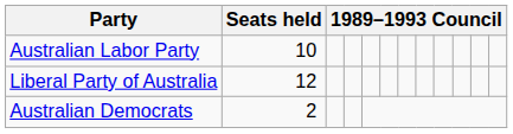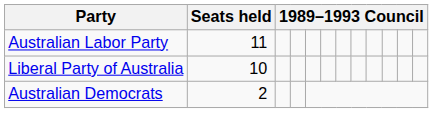Australian Labor Party | Seats held: 10 -> 11
Liberal Party of Australia | Seats held: 12 -> 10
